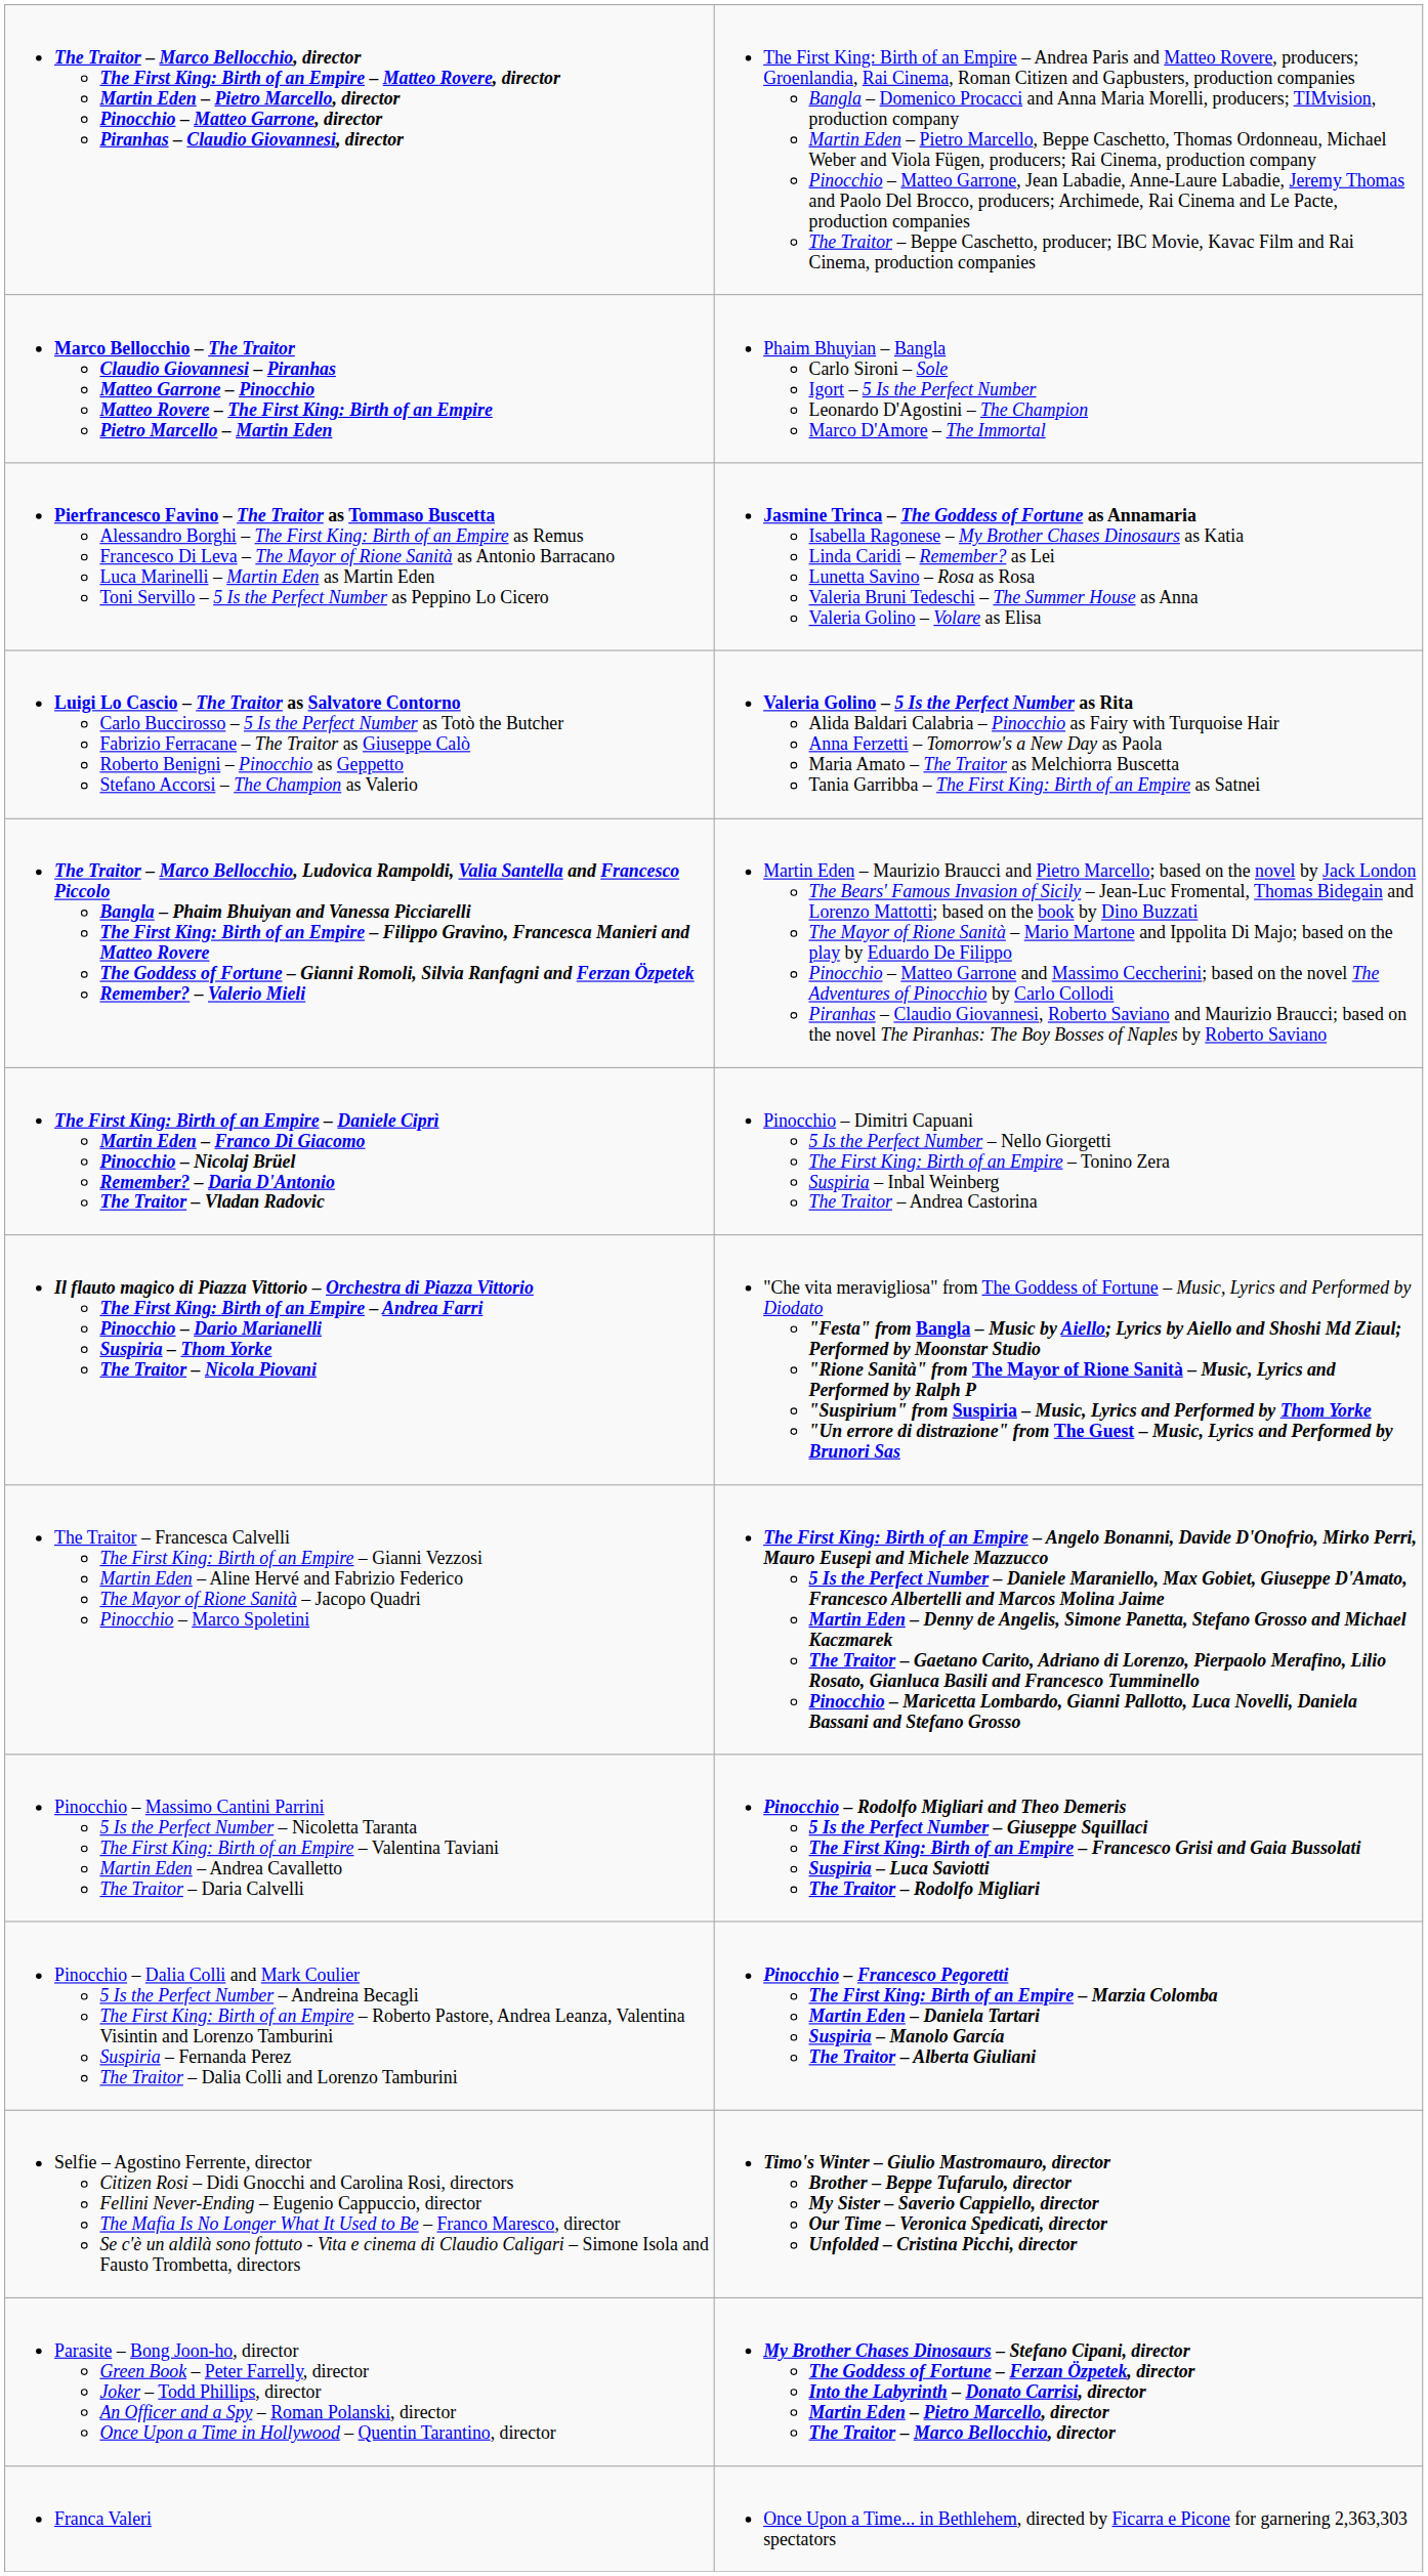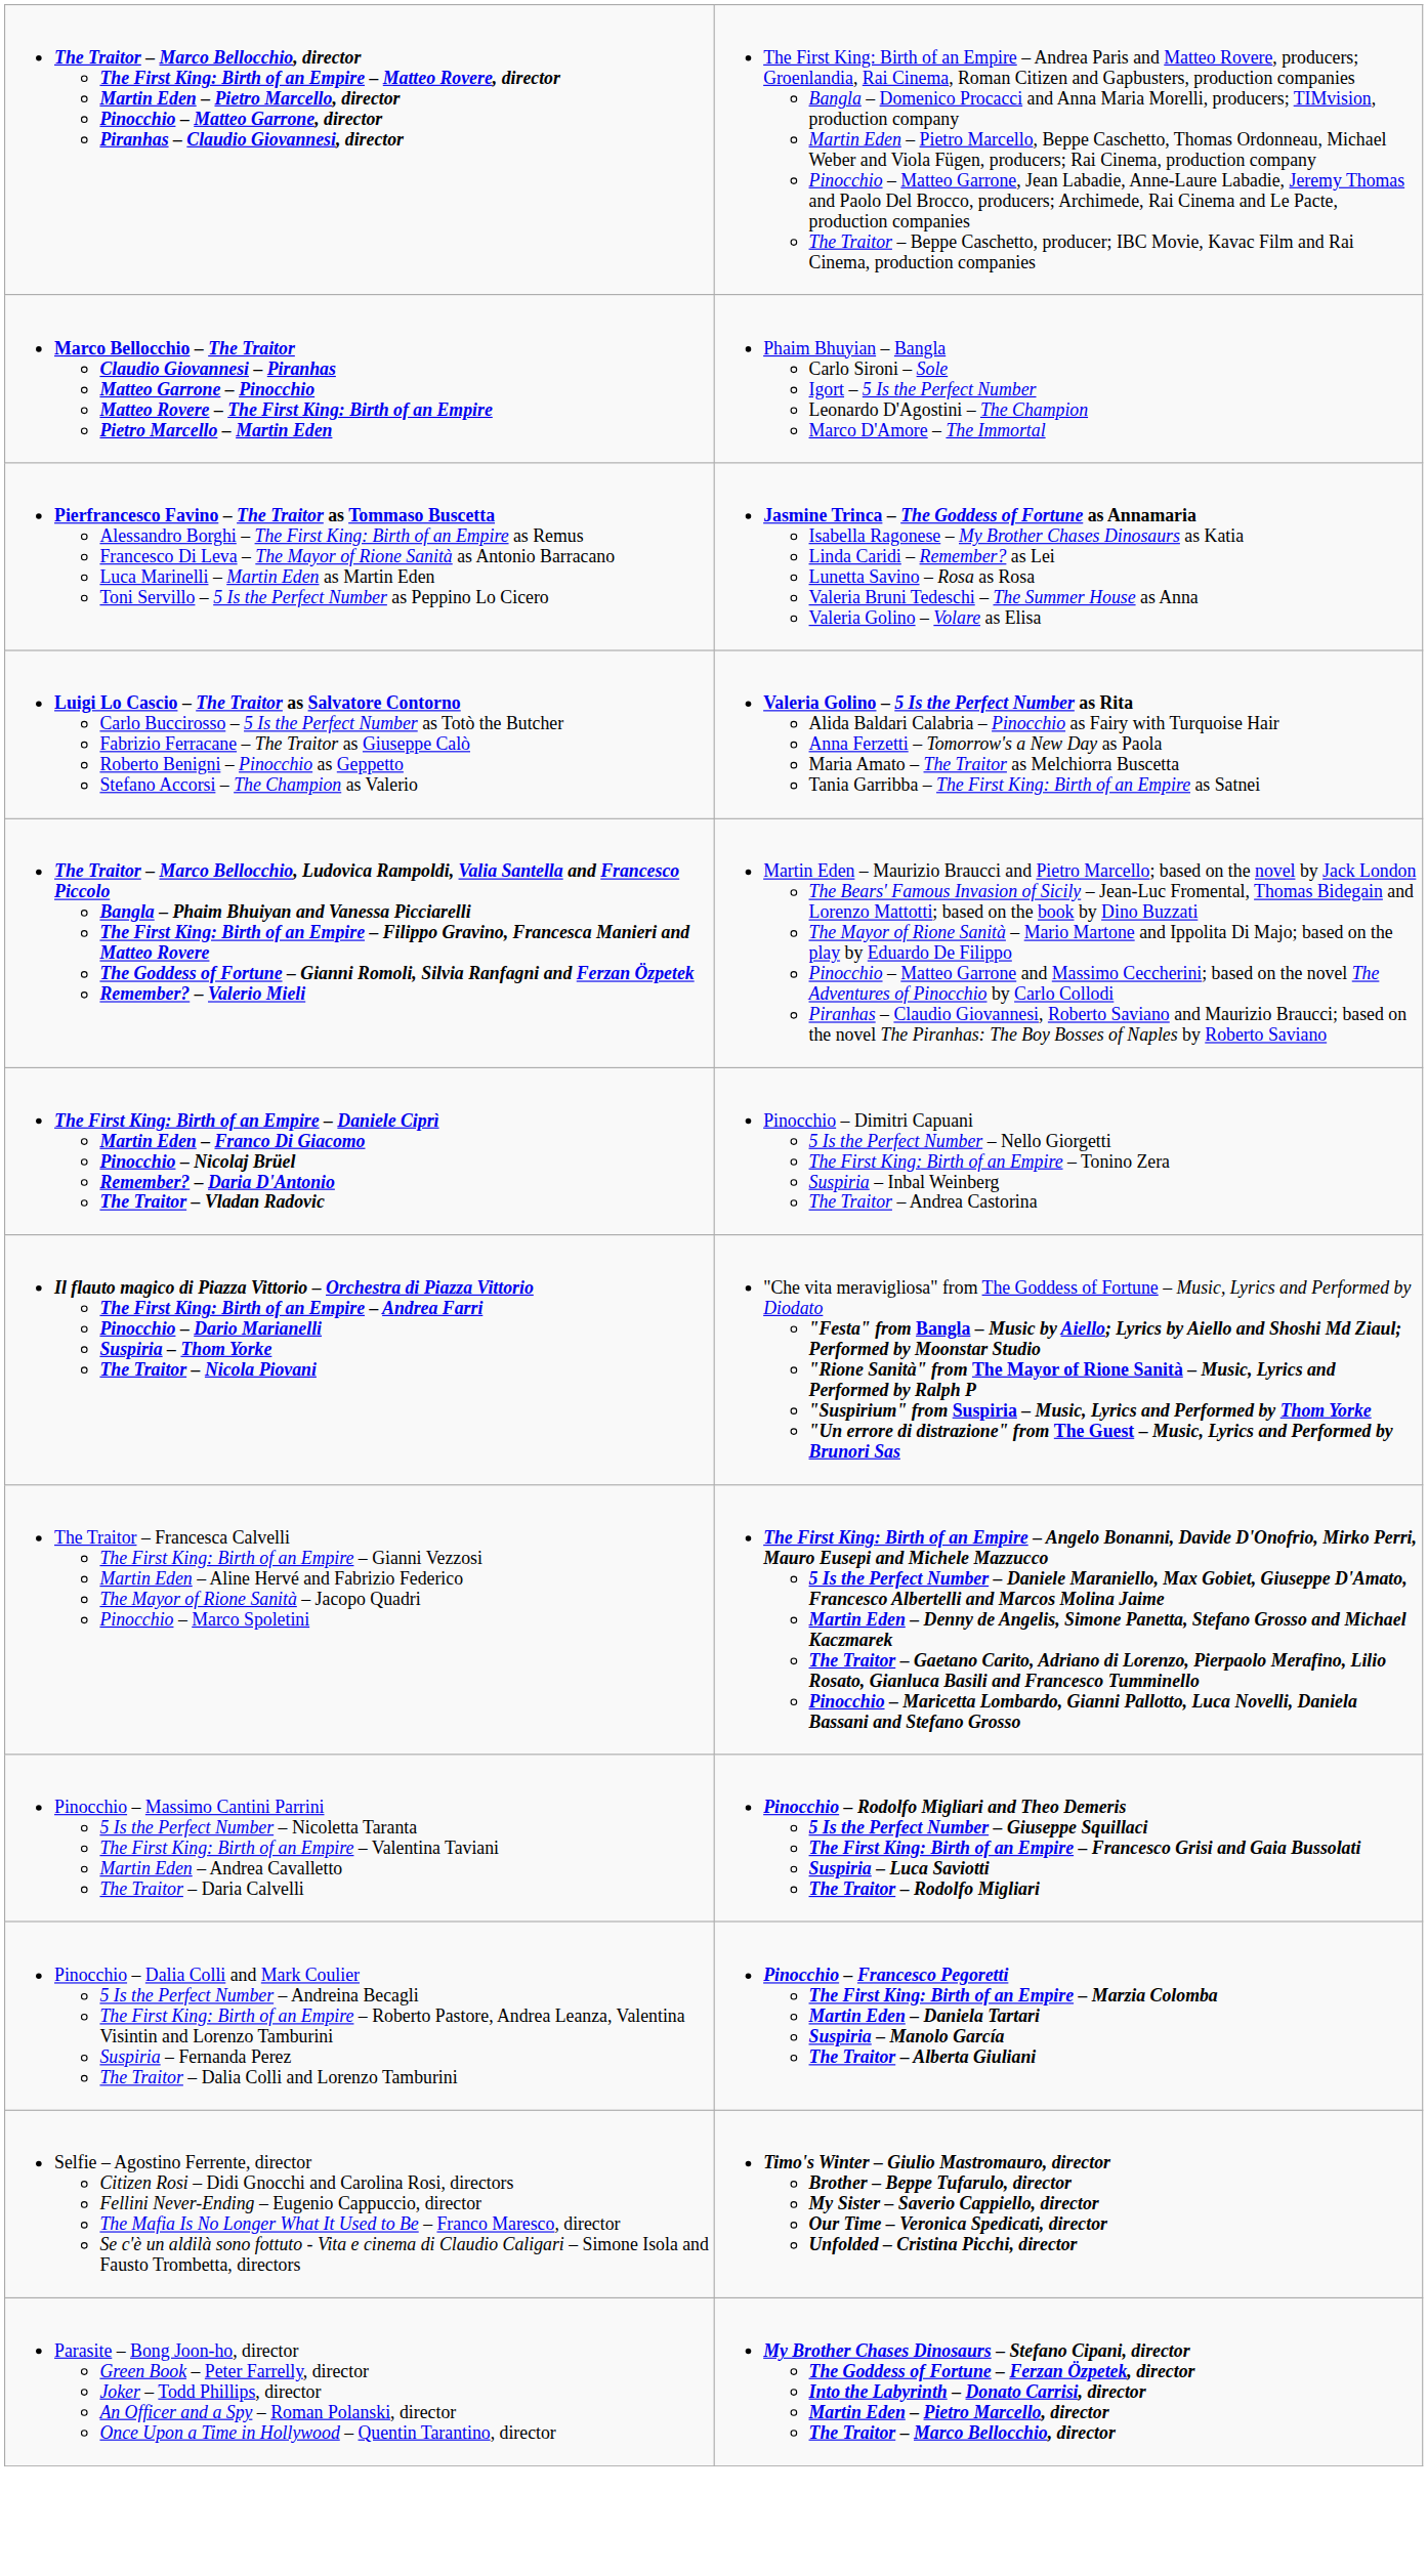- row: Franca Valeri | Once Upon a Time... in Bethlehem, directed by Ficarra e Picone for garnering 2,363,303 spectators
